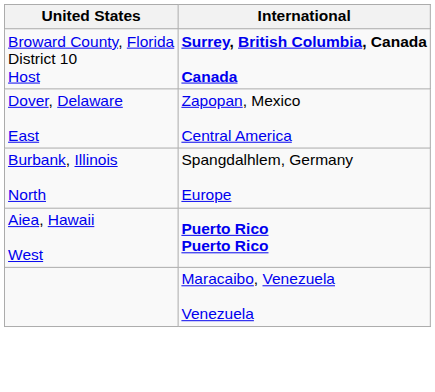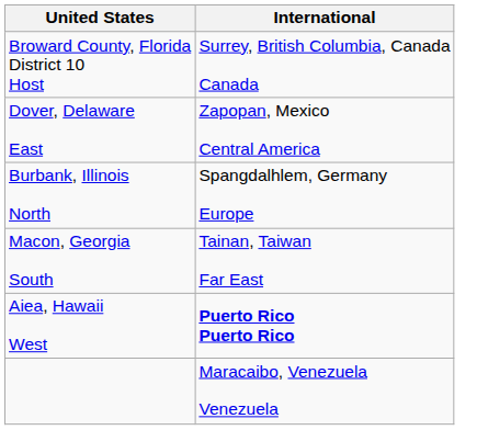Broward County, Florida District 10 Host | International: bold -> normal
+ row: Macon, Georgia South | Tainan, Taiwan Far East
